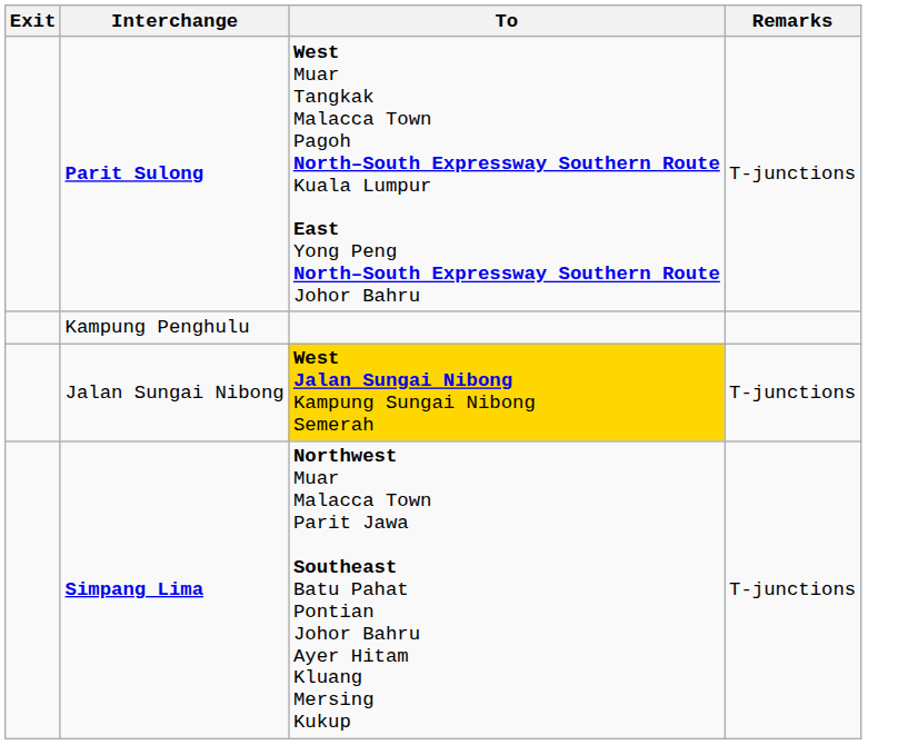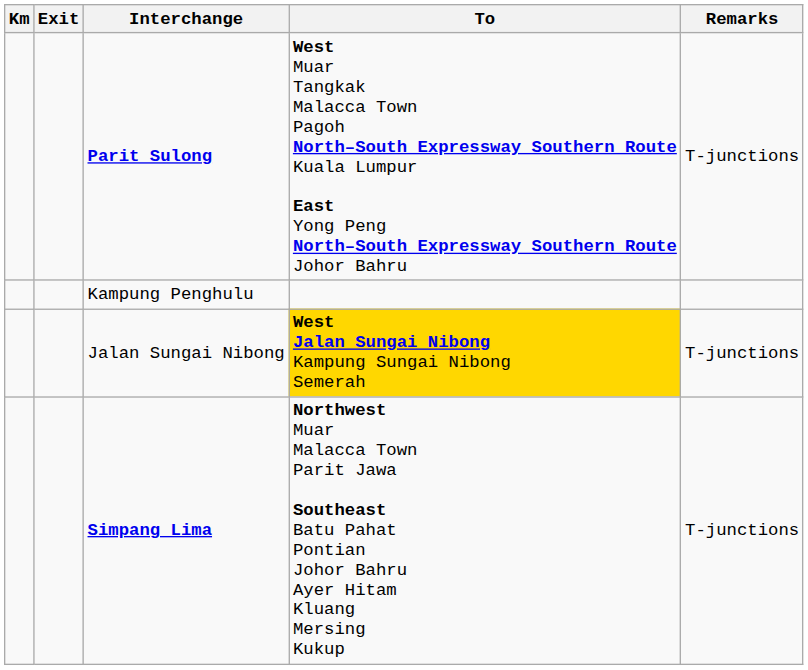+ column: Km
